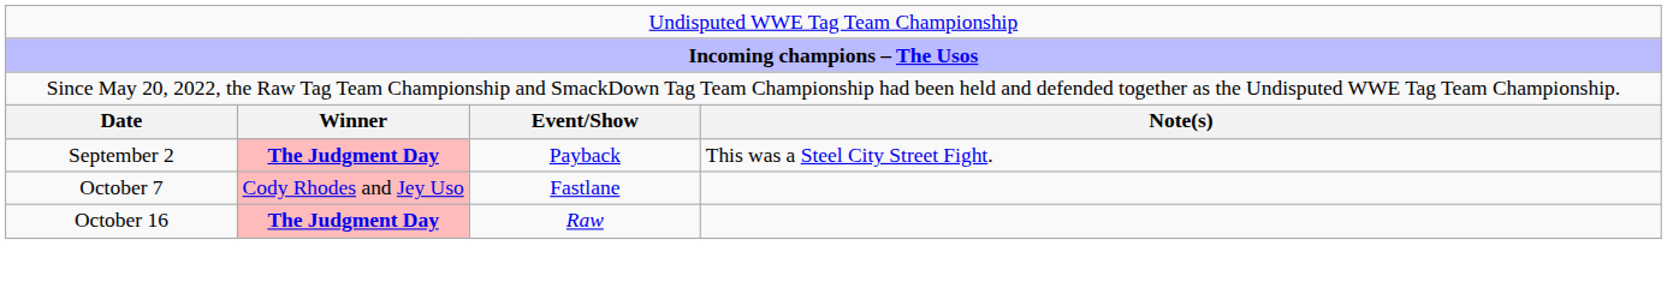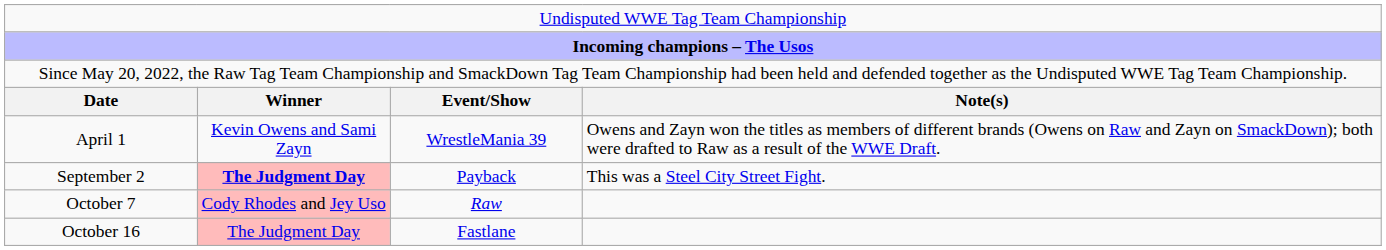+ row: April 1 | Kevin Owens and Sami Zayn | WrestleMania 39 | Owens and Zayn won the titles as members of different brands (Owens on Raw and Zayn on SmackDown); both were drafted to Raw as a result of the WWE Draft.
October 7 | column 3: Fastlane -> Raw
October 16 | column 2: bold -> normal
October 16 | column 3: Raw -> Fastlane
